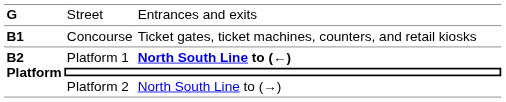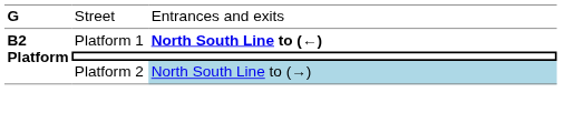- row: B1 | Concourse | Ticket gates, ticket machines, counters, and retail kiosks
Platform 2 | column 3: no background -> lightblue background
